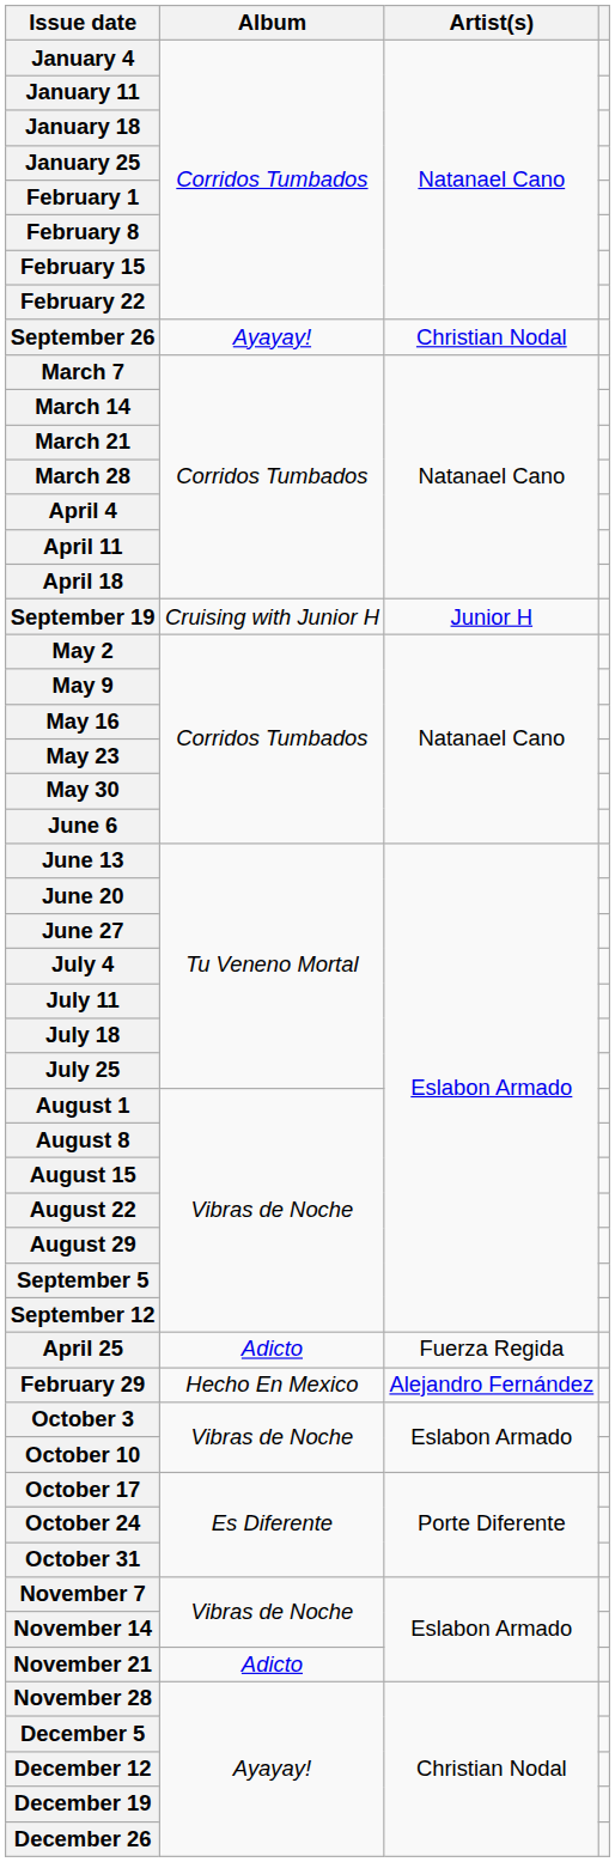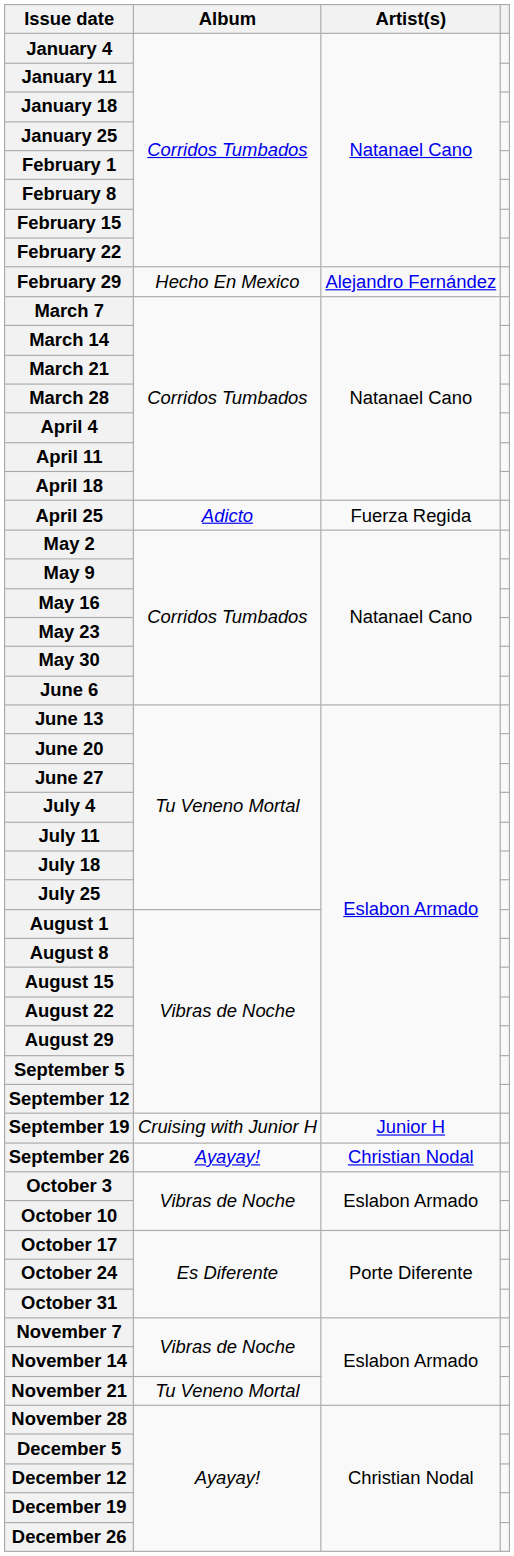rows swapped: February 29 <-> September 26
rows swapped: April 25 <-> September 19
November 21 | Album: Adicto -> Tu Veneno Mortal
